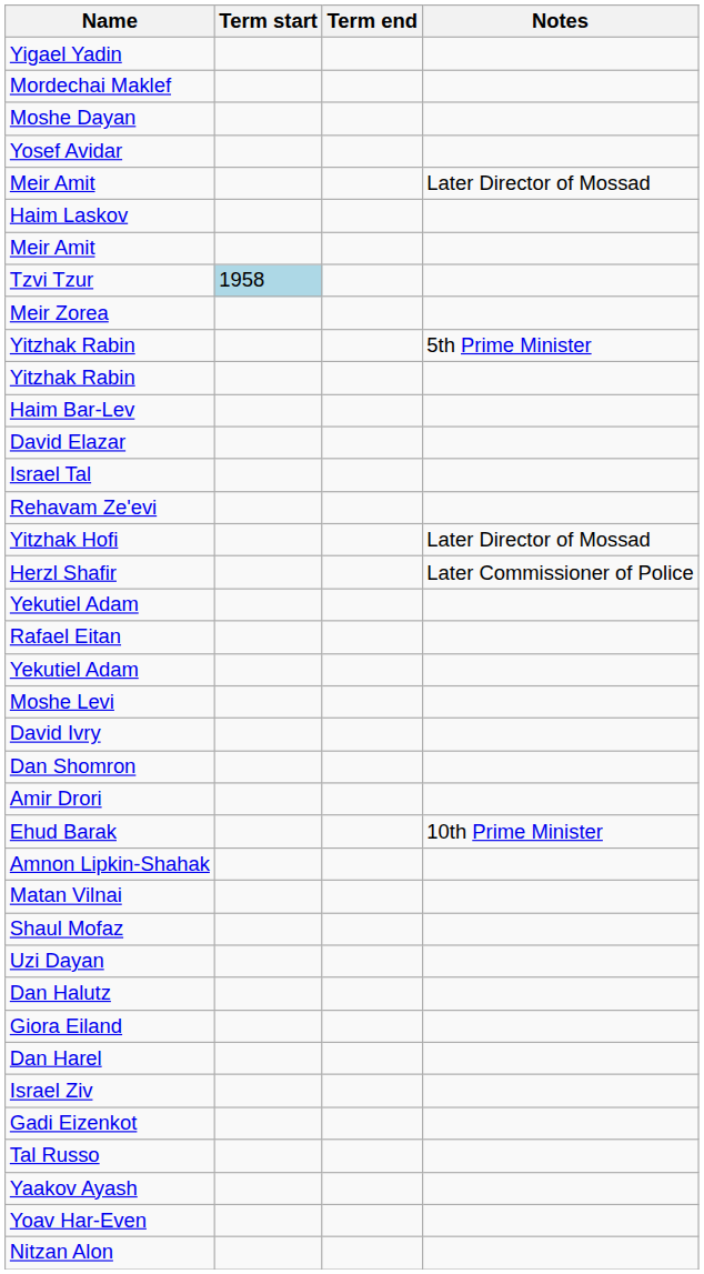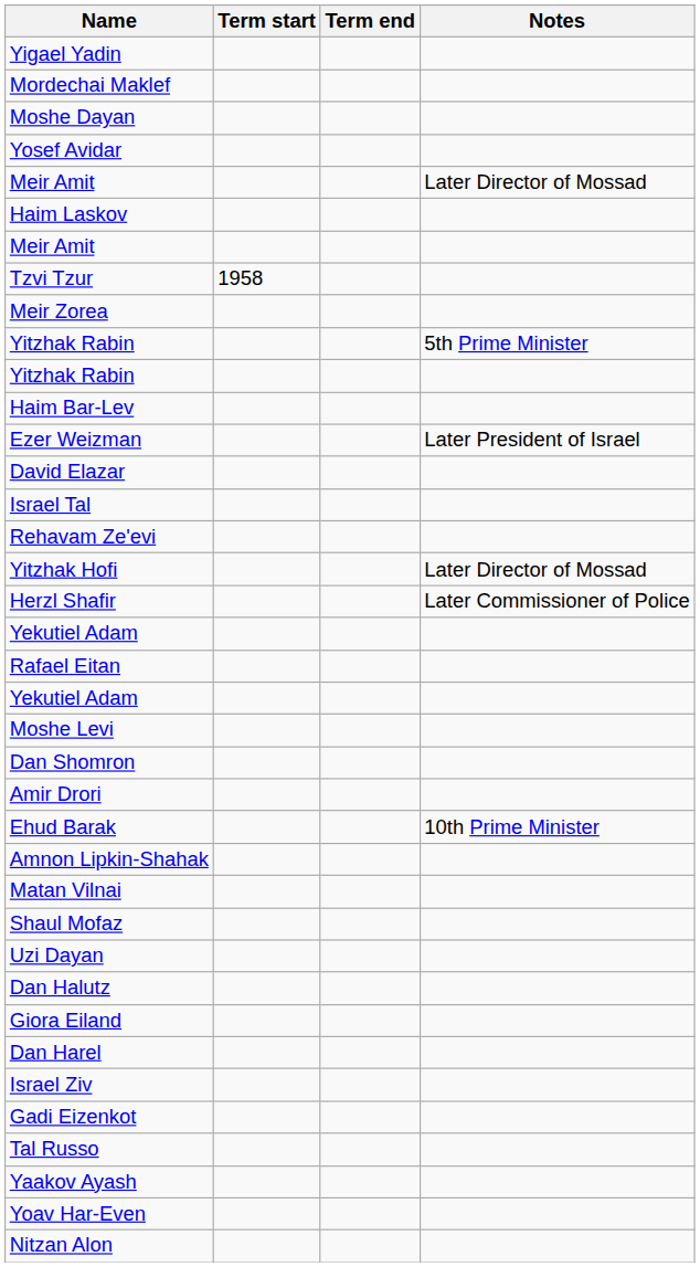Tzvi Tzur | Term start: lightblue background -> no background
+ row: Ezer Weizman | Later President of Israel
- row: David Ivry
